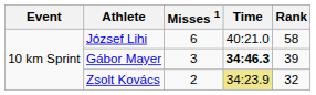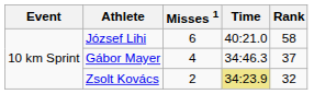Gábor Mayer | Misses 1: 3 -> 4
Gábor Mayer | Time: bold -> normal
Gábor Mayer | Rank: 39 -> 37
